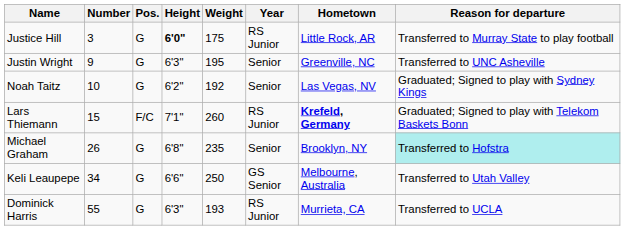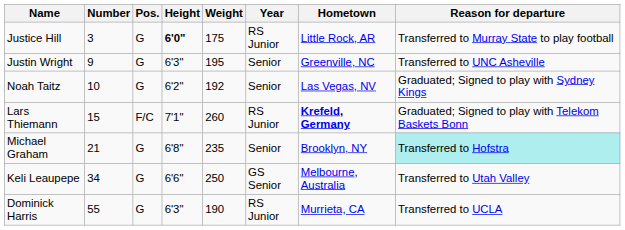Michael Graham | Number: 26 -> 21
Dominick Harris | Weight: 193 -> 190
